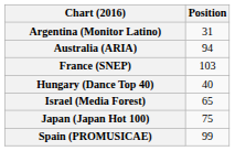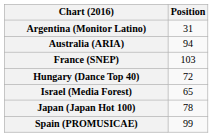Hungary (Dance Top 40) | Position: 40 -> 72
Japan (Japan Hot 100) | Position: 75 -> 78
